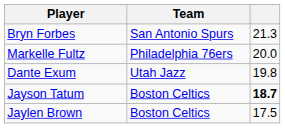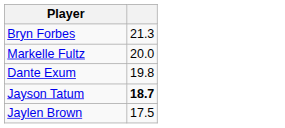- column: Team | San Antonio Spurs | Philadelphia 76ers | Utah Jazz | Boston Celtics | Boston Celtics
